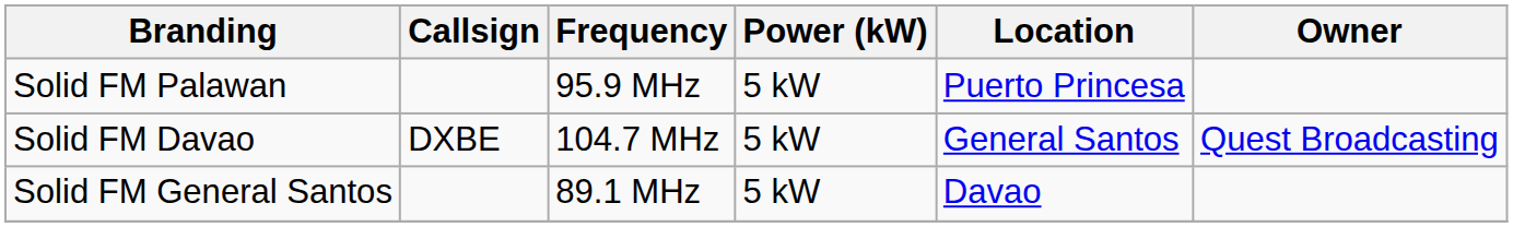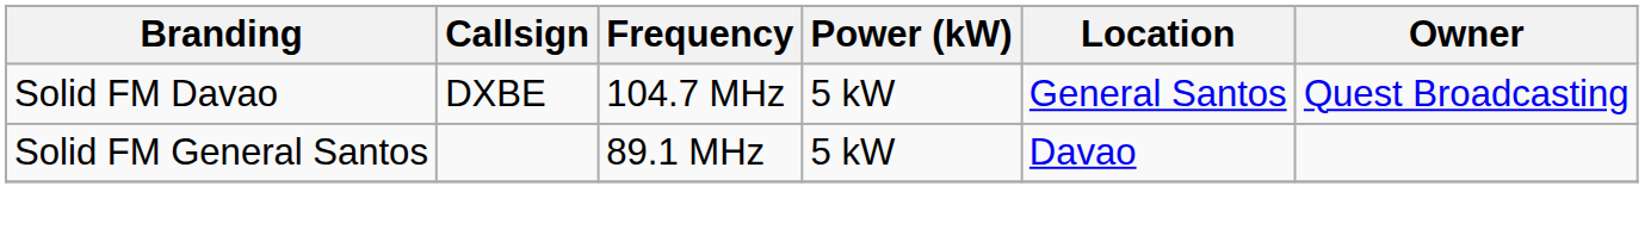- row: Solid FM Palawan | 95.9 MHz | 5 kW | Puerto Princesa
